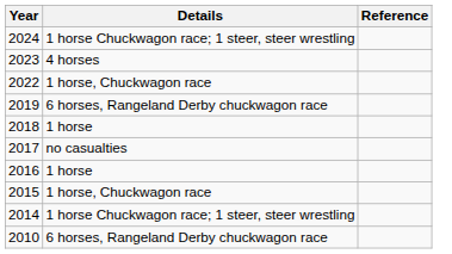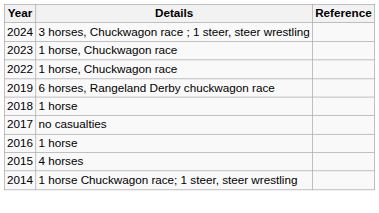2024 | Details: 1 horse Chuckwagon race; 1 steer, steer wrestling -> 3 horses, Chuckwagon race ; 1 steer, steer wrestling
2023 | Details: 4 horses -> 1 horse, Chuckwagon race
2015 | Details: 1 horse, Chuckwagon race -> 4 horses
- row: 2010 | 6 horses, Rangeland Derby chuckwagon race
